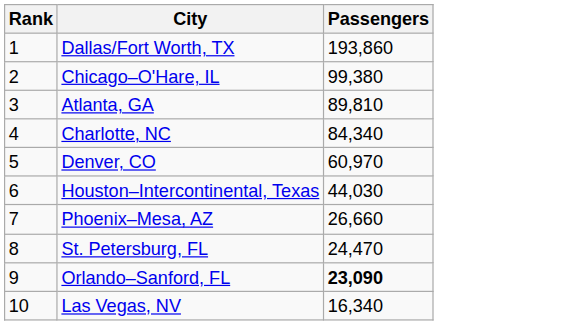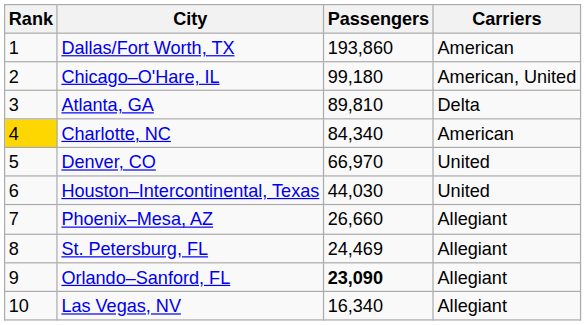+ column: Carriers | American | American, United | Delta | American | United | United | Allegiant | Allegiant | Allegiant | Allegiant
Chicago–O'Hare, IL | Passengers: 99,380 -> 99,180
Charlotte, NC | Rank: no background -> gold background
Denver, CO | Passengers: 60,970 -> 66,970
St. Petersburg, FL | Passengers: 24,470 -> 24,469
